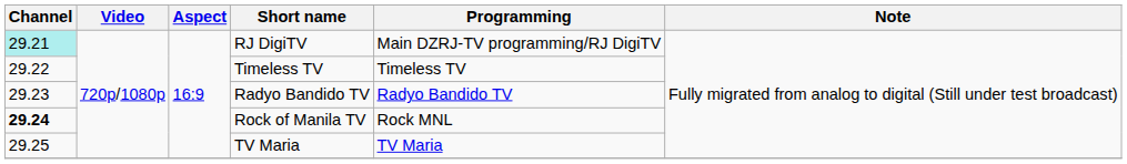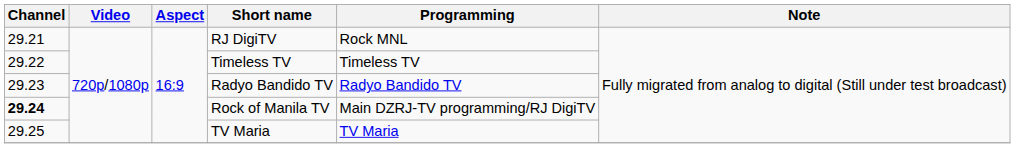RJ DigiTV | Channel: paleturquoise background -> no background
RJ DigiTV | Programming: Main DZRJ-TV programming/RJ DigiTV -> Rock MNL
Rock of Manila TV | Programming: Rock MNL -> Main DZRJ-TV programming/RJ DigiTV
